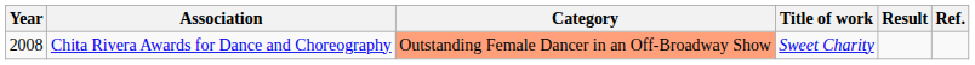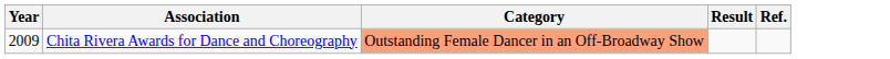- column: Title of work | Sweet Charity
Chita Rivera Awards for Dance and Choreography | Year: 2008 -> 2009
